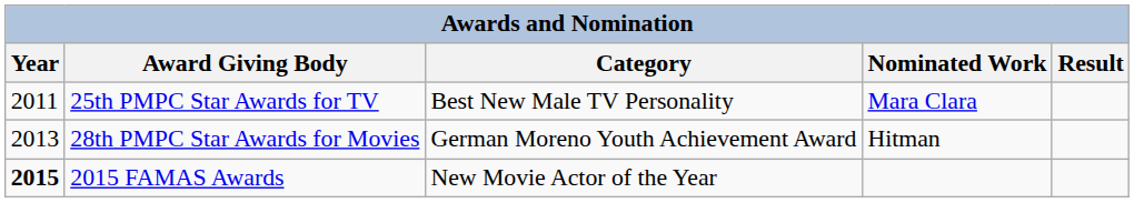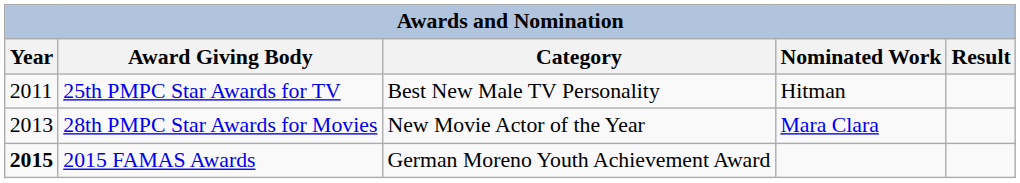25th PMPC Star Awards for TV | Nominated Work: Mara Clara -> Hitman
28th PMPC Star Awards for Movies | Category: German Moreno Youth Achievement Award -> New Movie Actor of the Year
28th PMPC Star Awards for Movies | Nominated Work: Hitman -> Mara Clara
2015 FAMAS Awards | Category: New Movie Actor of the Year -> German Moreno Youth Achievement Award
